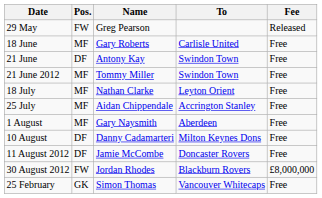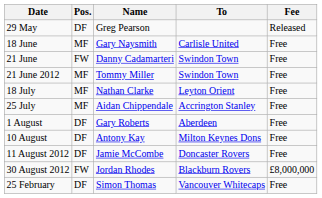29 May | Pos.: FW -> DF
18 June | Name: Gary Roberts -> Gary Naysmith
21 June | Pos.: DF -> FW
21 June | Name: Antony Kay -> Danny Cadamarteri
1 August | Pos.: MF -> DF
1 August | Name: Gary Naysmith -> Gary Roberts
10 August | Name: Danny Cadamarteri -> Antony Kay
25 February | Pos.: GK -> DF
